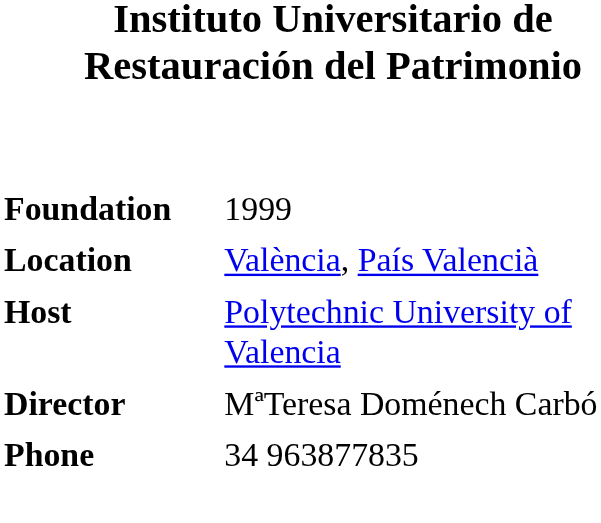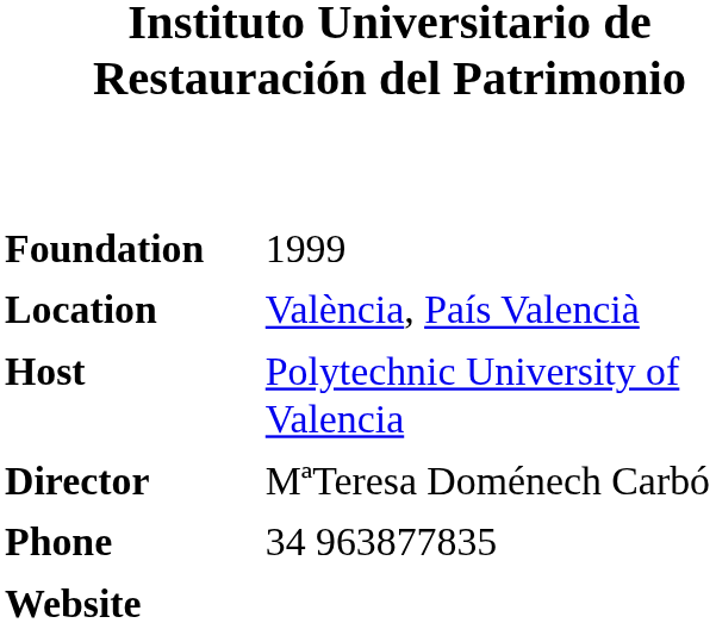+ row: Website
